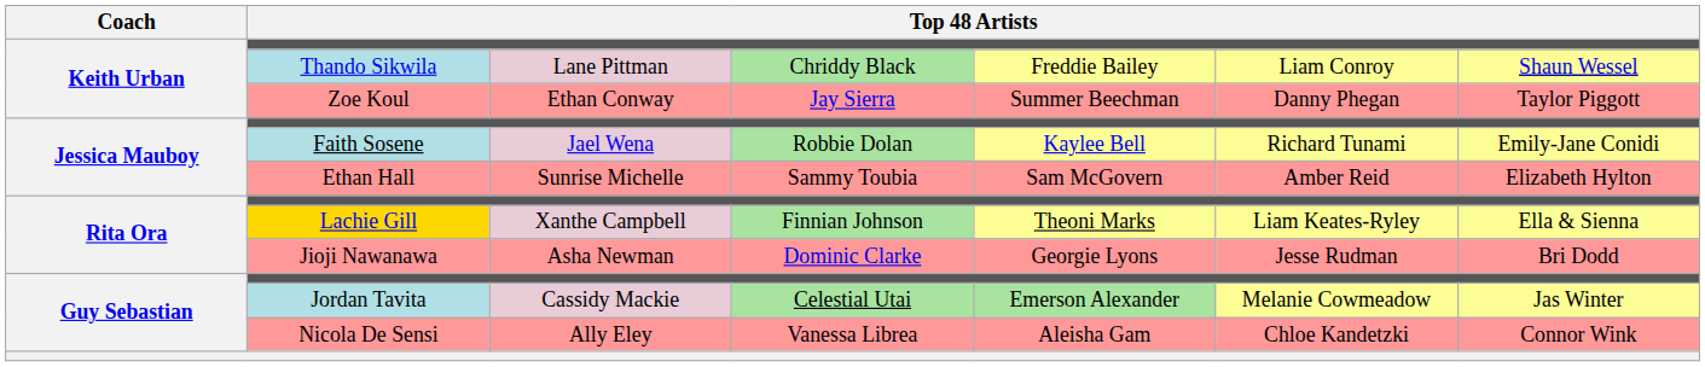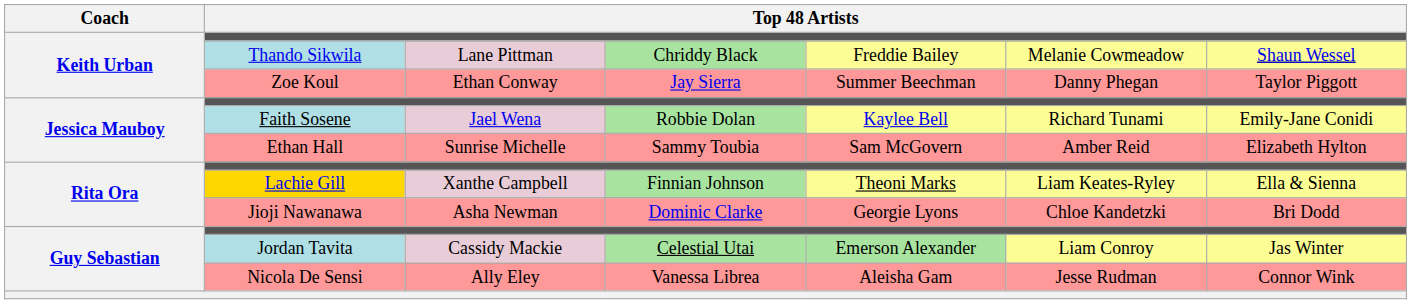Thando Sikwila | column 6: Liam Conroy -> Melanie Cowmeadow
Jioji Nawanawa | column 6: Jesse Rudman -> Chloe Kandetzki
Jordan Tavita | column 6: Melanie Cowmeadow -> Liam Conroy
Nicola De Sensi | column 6: Chloe Kandetzki -> Jesse Rudman
